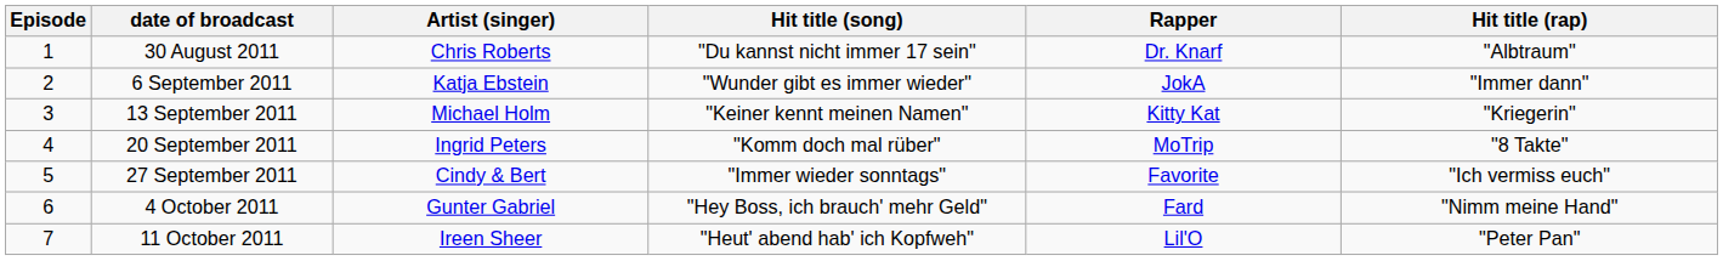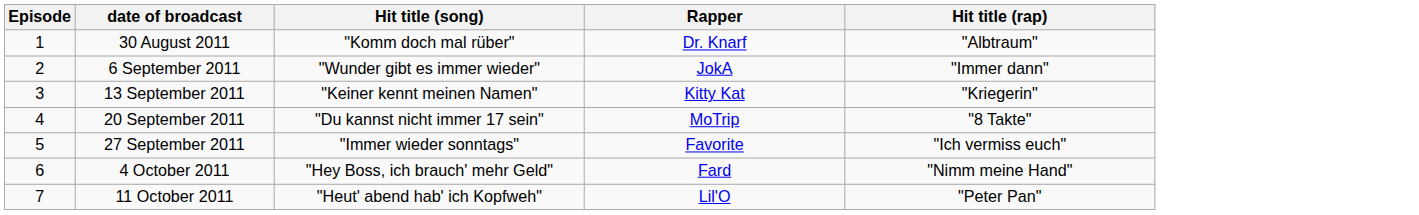- column: Artist (singer) | Chris Roberts | Katja Ebstein | Michael Holm | Ingrid Peters | Cindy & Bert | Gunter Gabriel | Ireen Sheer
30 August 2011 | Hit title (song): "Du kannst nicht immer 17 sein" -> "Komm doch mal rüber"
20 September 2011 | Hit title (song): "Komm doch mal rüber" -> "Du kannst nicht immer 17 sein"
